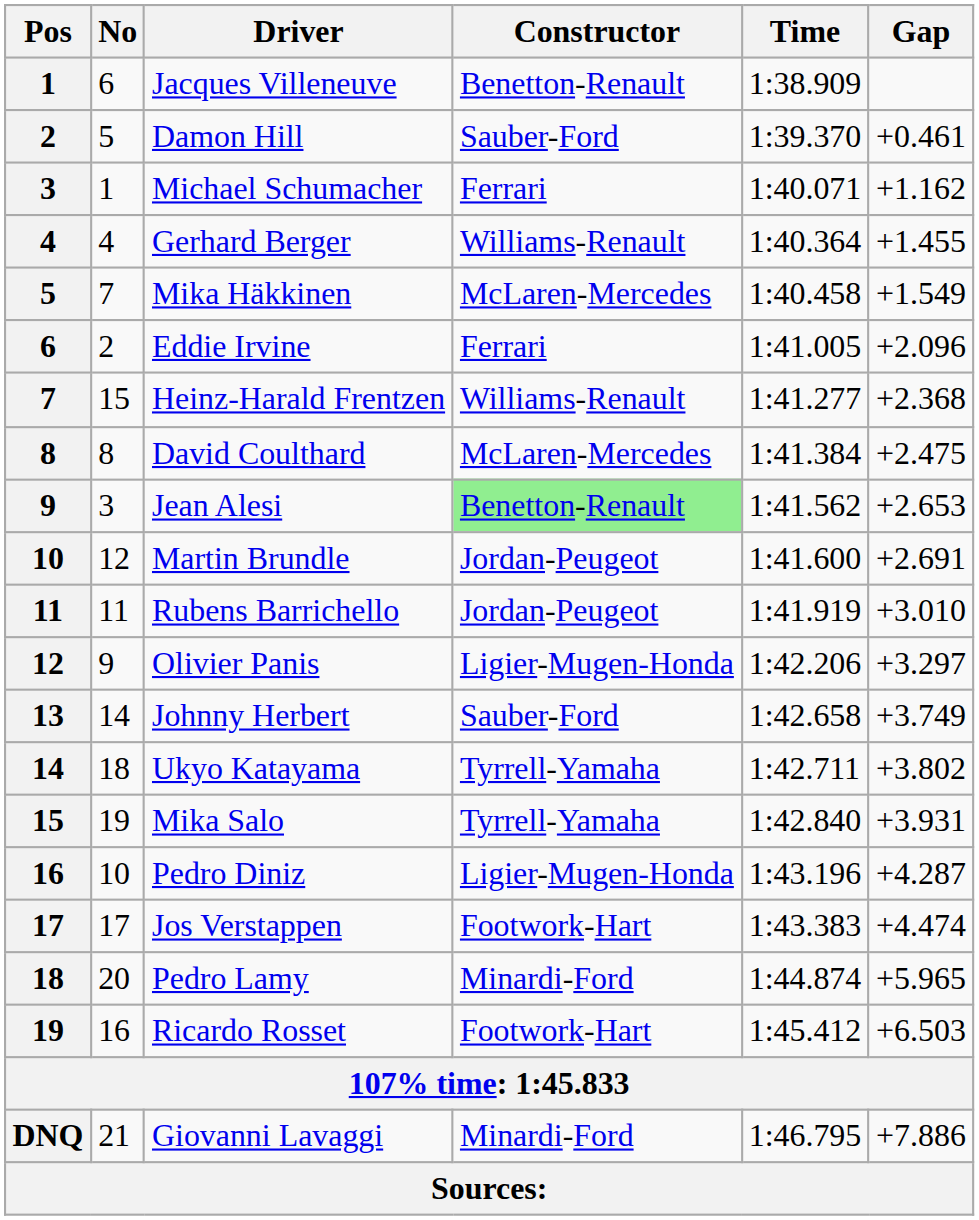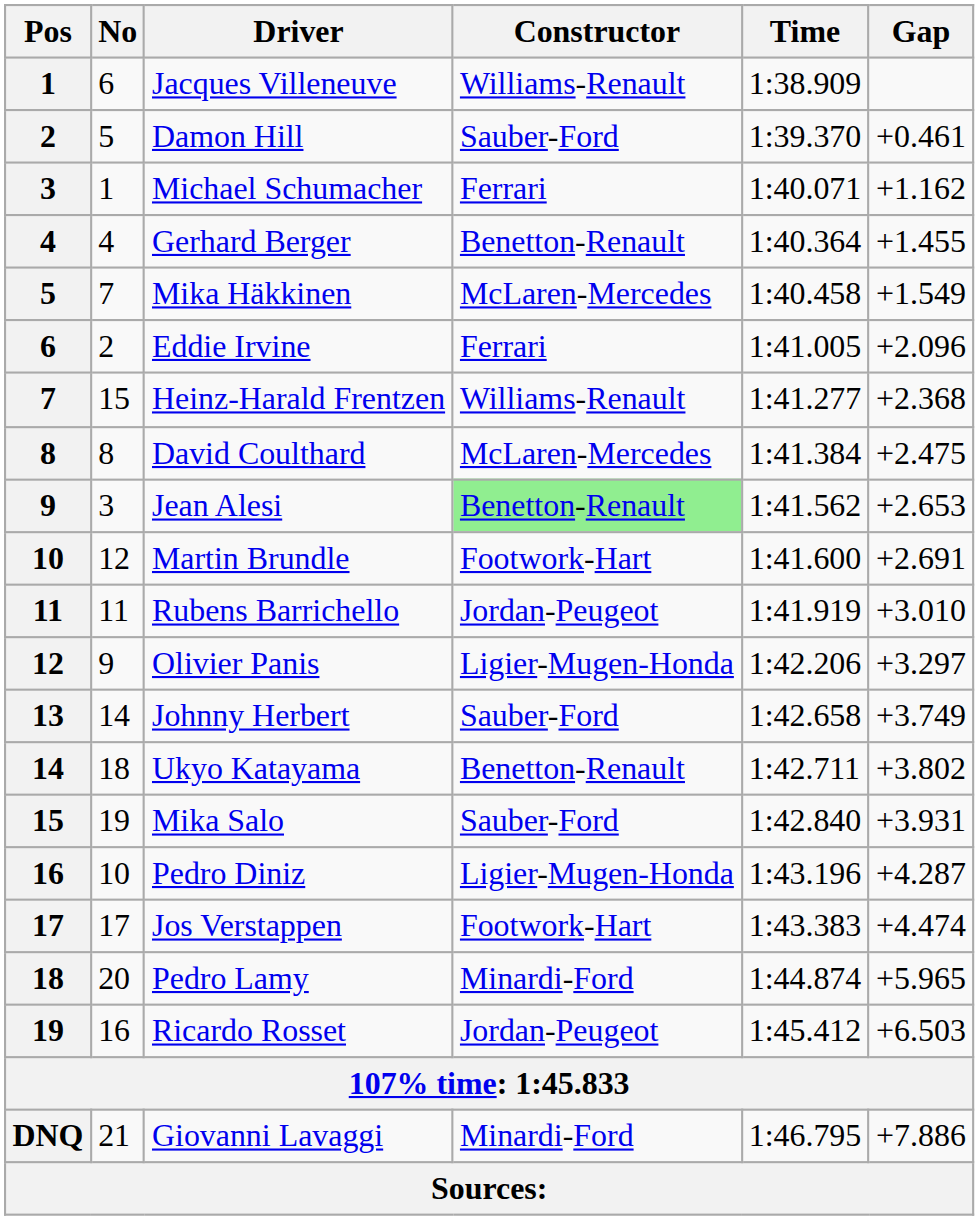Jacques Villeneuve | Constructor: Benetton-Renault -> Williams-Renault
Gerhard Berger | Constructor: Williams-Renault -> Benetton-Renault
Martin Brundle | Constructor: Jordan-Peugeot -> Footwork-Hart
Ukyo Katayama | Constructor: Tyrrell-Yamaha -> Benetton-Renault
Mika Salo | Constructor: Tyrrell-Yamaha -> Sauber-Ford
Ricardo Rosset | Constructor: Footwork-Hart -> Jordan-Peugeot
